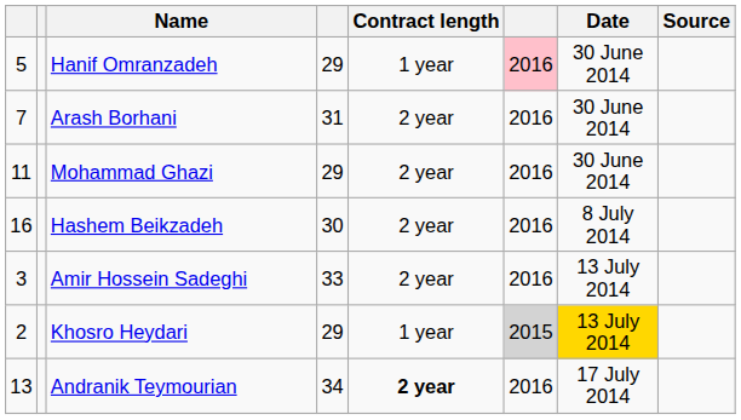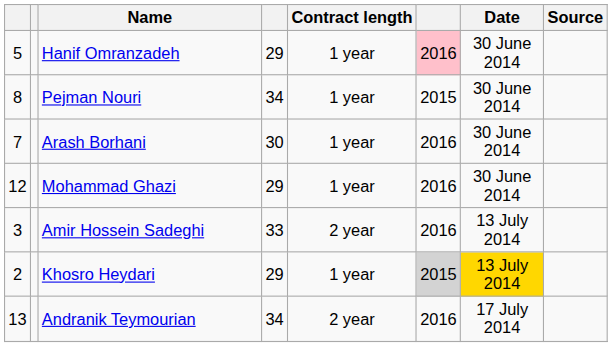+ row: 8 | Pejman Nouri | 34 | 1 year | 2015 | 30 June 2014
Arash Borhani | column 4: 31 -> 30
Arash Borhani | Contract length: 2 year -> 1 year
Mohammad Ghazi | column 1: 11 -> 12
Mohammad Ghazi | Contract length: 2 year -> 1 year
- row: 16 | Hashem Beikzadeh | 30 | 2 year | 2016 | 8 July 2014
Andranik Teymourian | Contract length: bold -> normal
